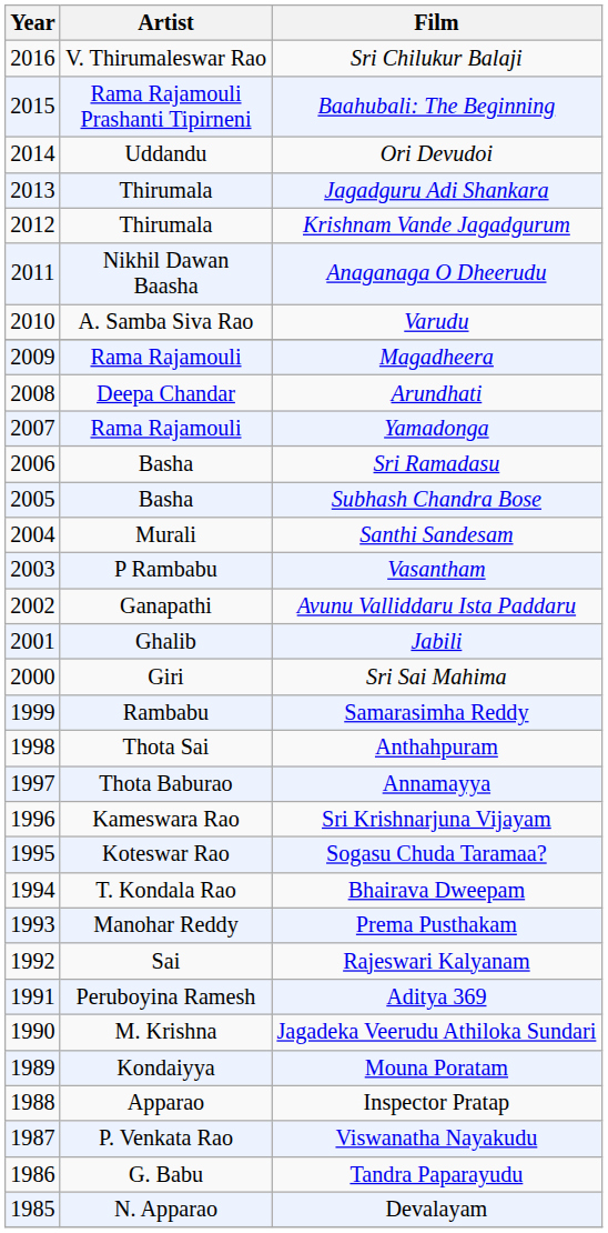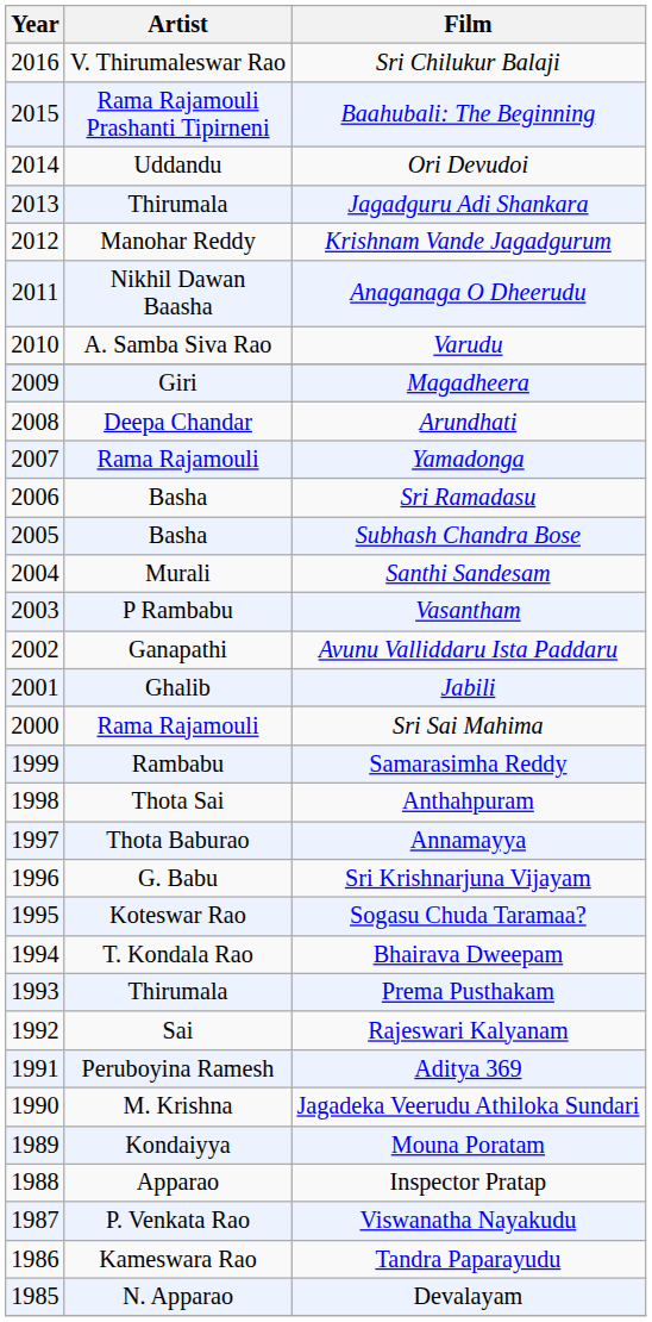Krishnam Vande Jagadgurum | Artist: Thirumala -> Manohar Reddy
Magadheera | Artist: Rama Rajamouli -> Giri
Sri Sai Mahima | Artist: Giri -> Rama Rajamouli
Sri Krishnarjuna Vijayam | Artist: Kameswara Rao -> G. Babu
Prema Pusthakam | Artist: Manohar Reddy -> Thirumala
Tandra Paparayudu | Artist: G. Babu -> Kameswara Rao
